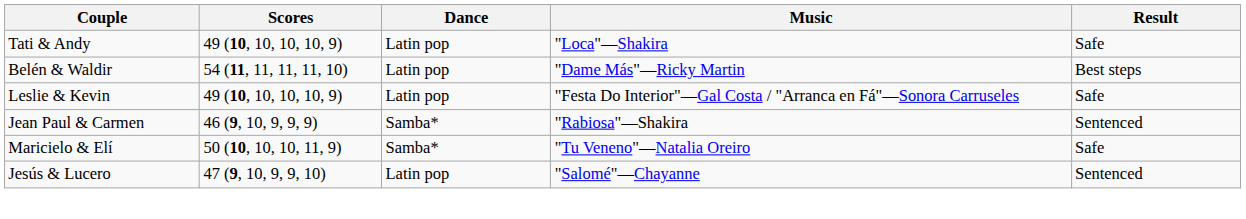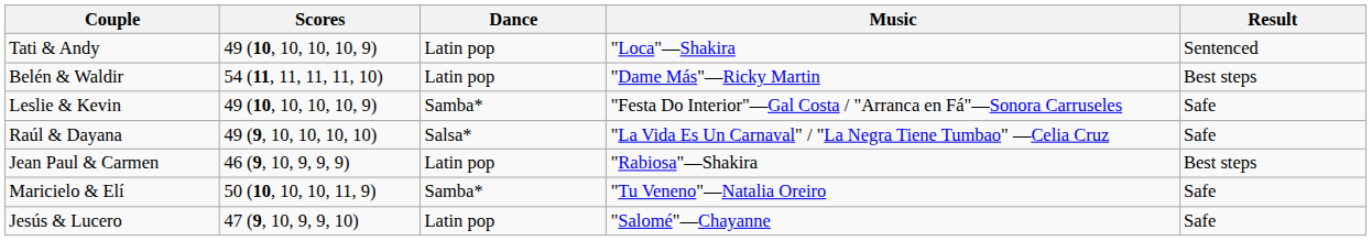Tati & Andy | Result: Safe -> Sentenced
Leslie & Kevin | Dance: Latin pop -> Samba*
+ row: Raúl & Dayana | 49 (9, 10, 10, 10, 10) | Salsa* | "La Vida Es Un Carnaval" / "La Negra Tiene Tumbao" —Celia Cruz | Safe
Jean Paul & Carmen | Dance: Samba* -> Latin pop
Jean Paul & Carmen | Result: Sentenced -> Best steps
Jesús & Lucero | Result: Sentenced -> Safe
